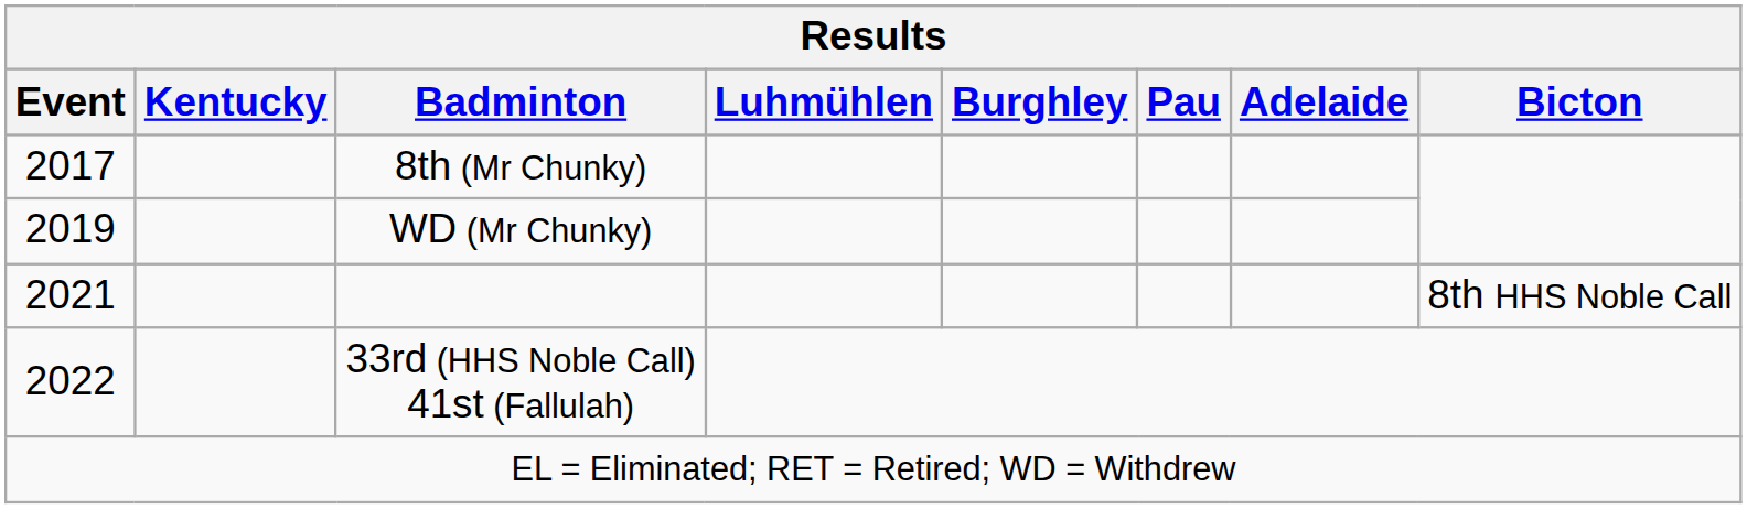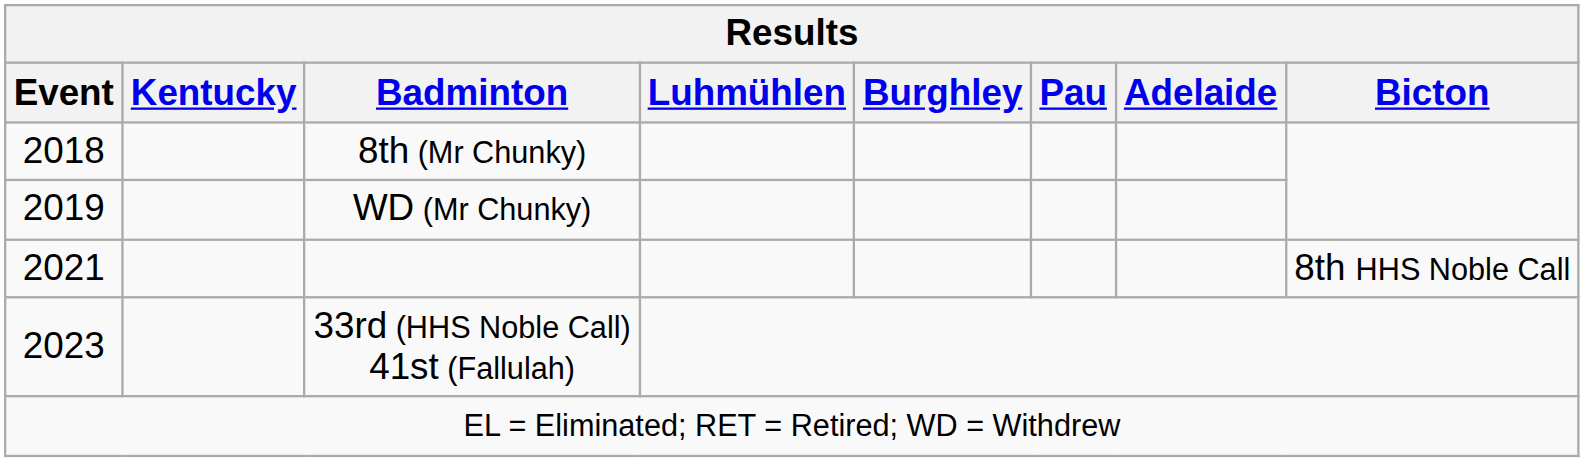8th (Mr Chunky) | Event: 2017 -> 2018
33rd (HHS Noble Call) 41st (Fallulah) | Event: 2022 -> 2023
